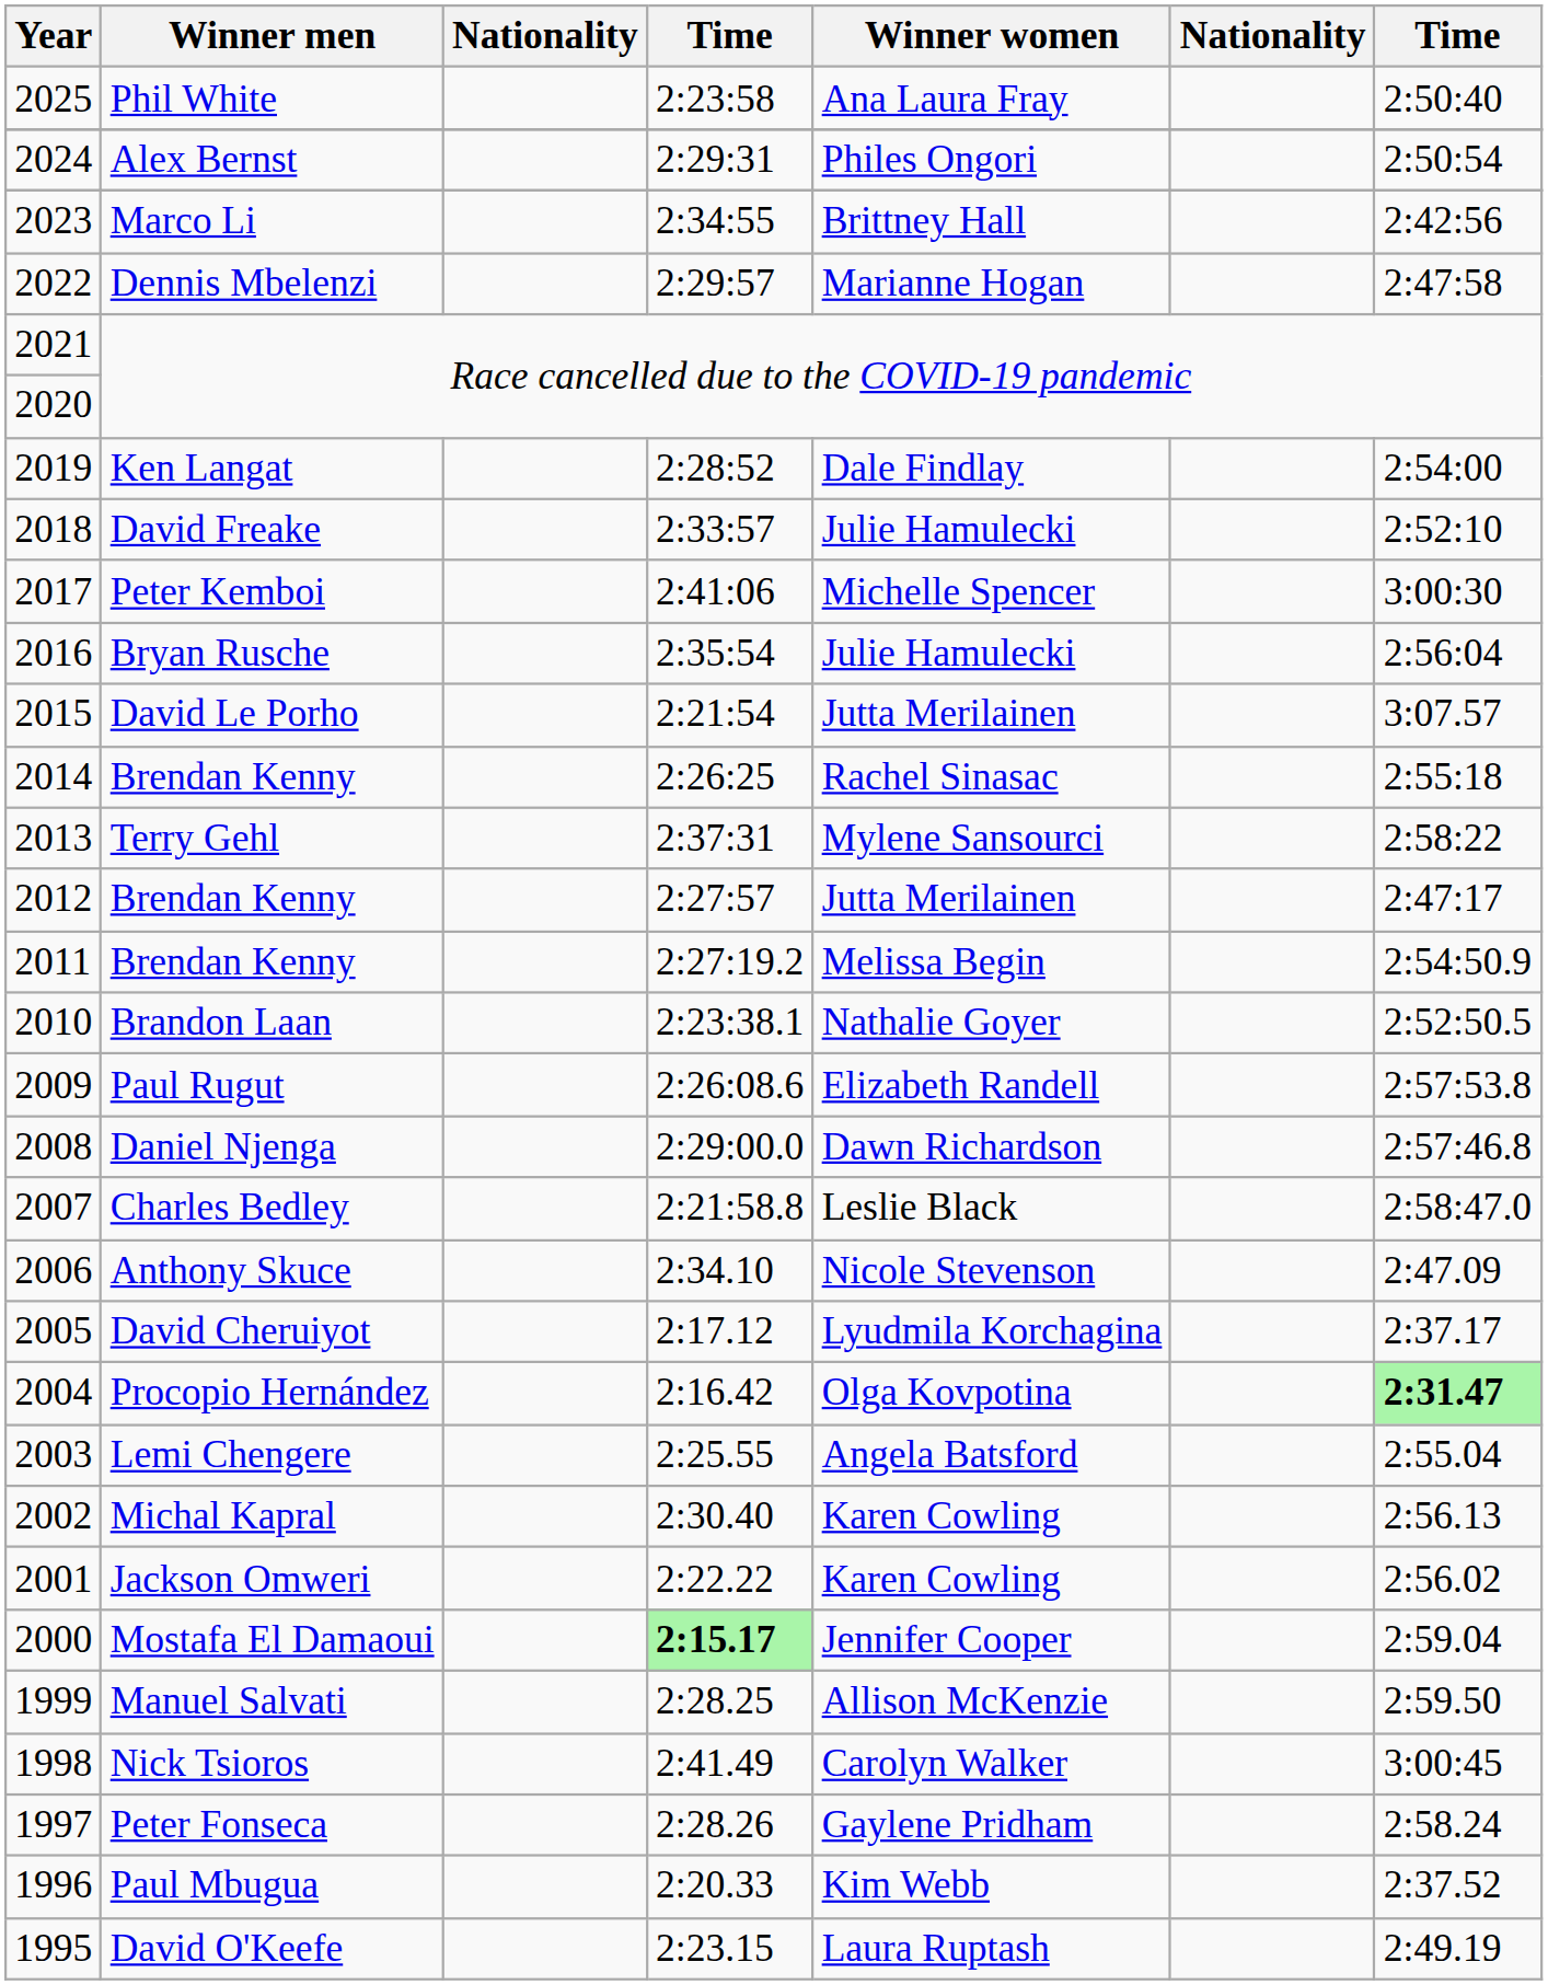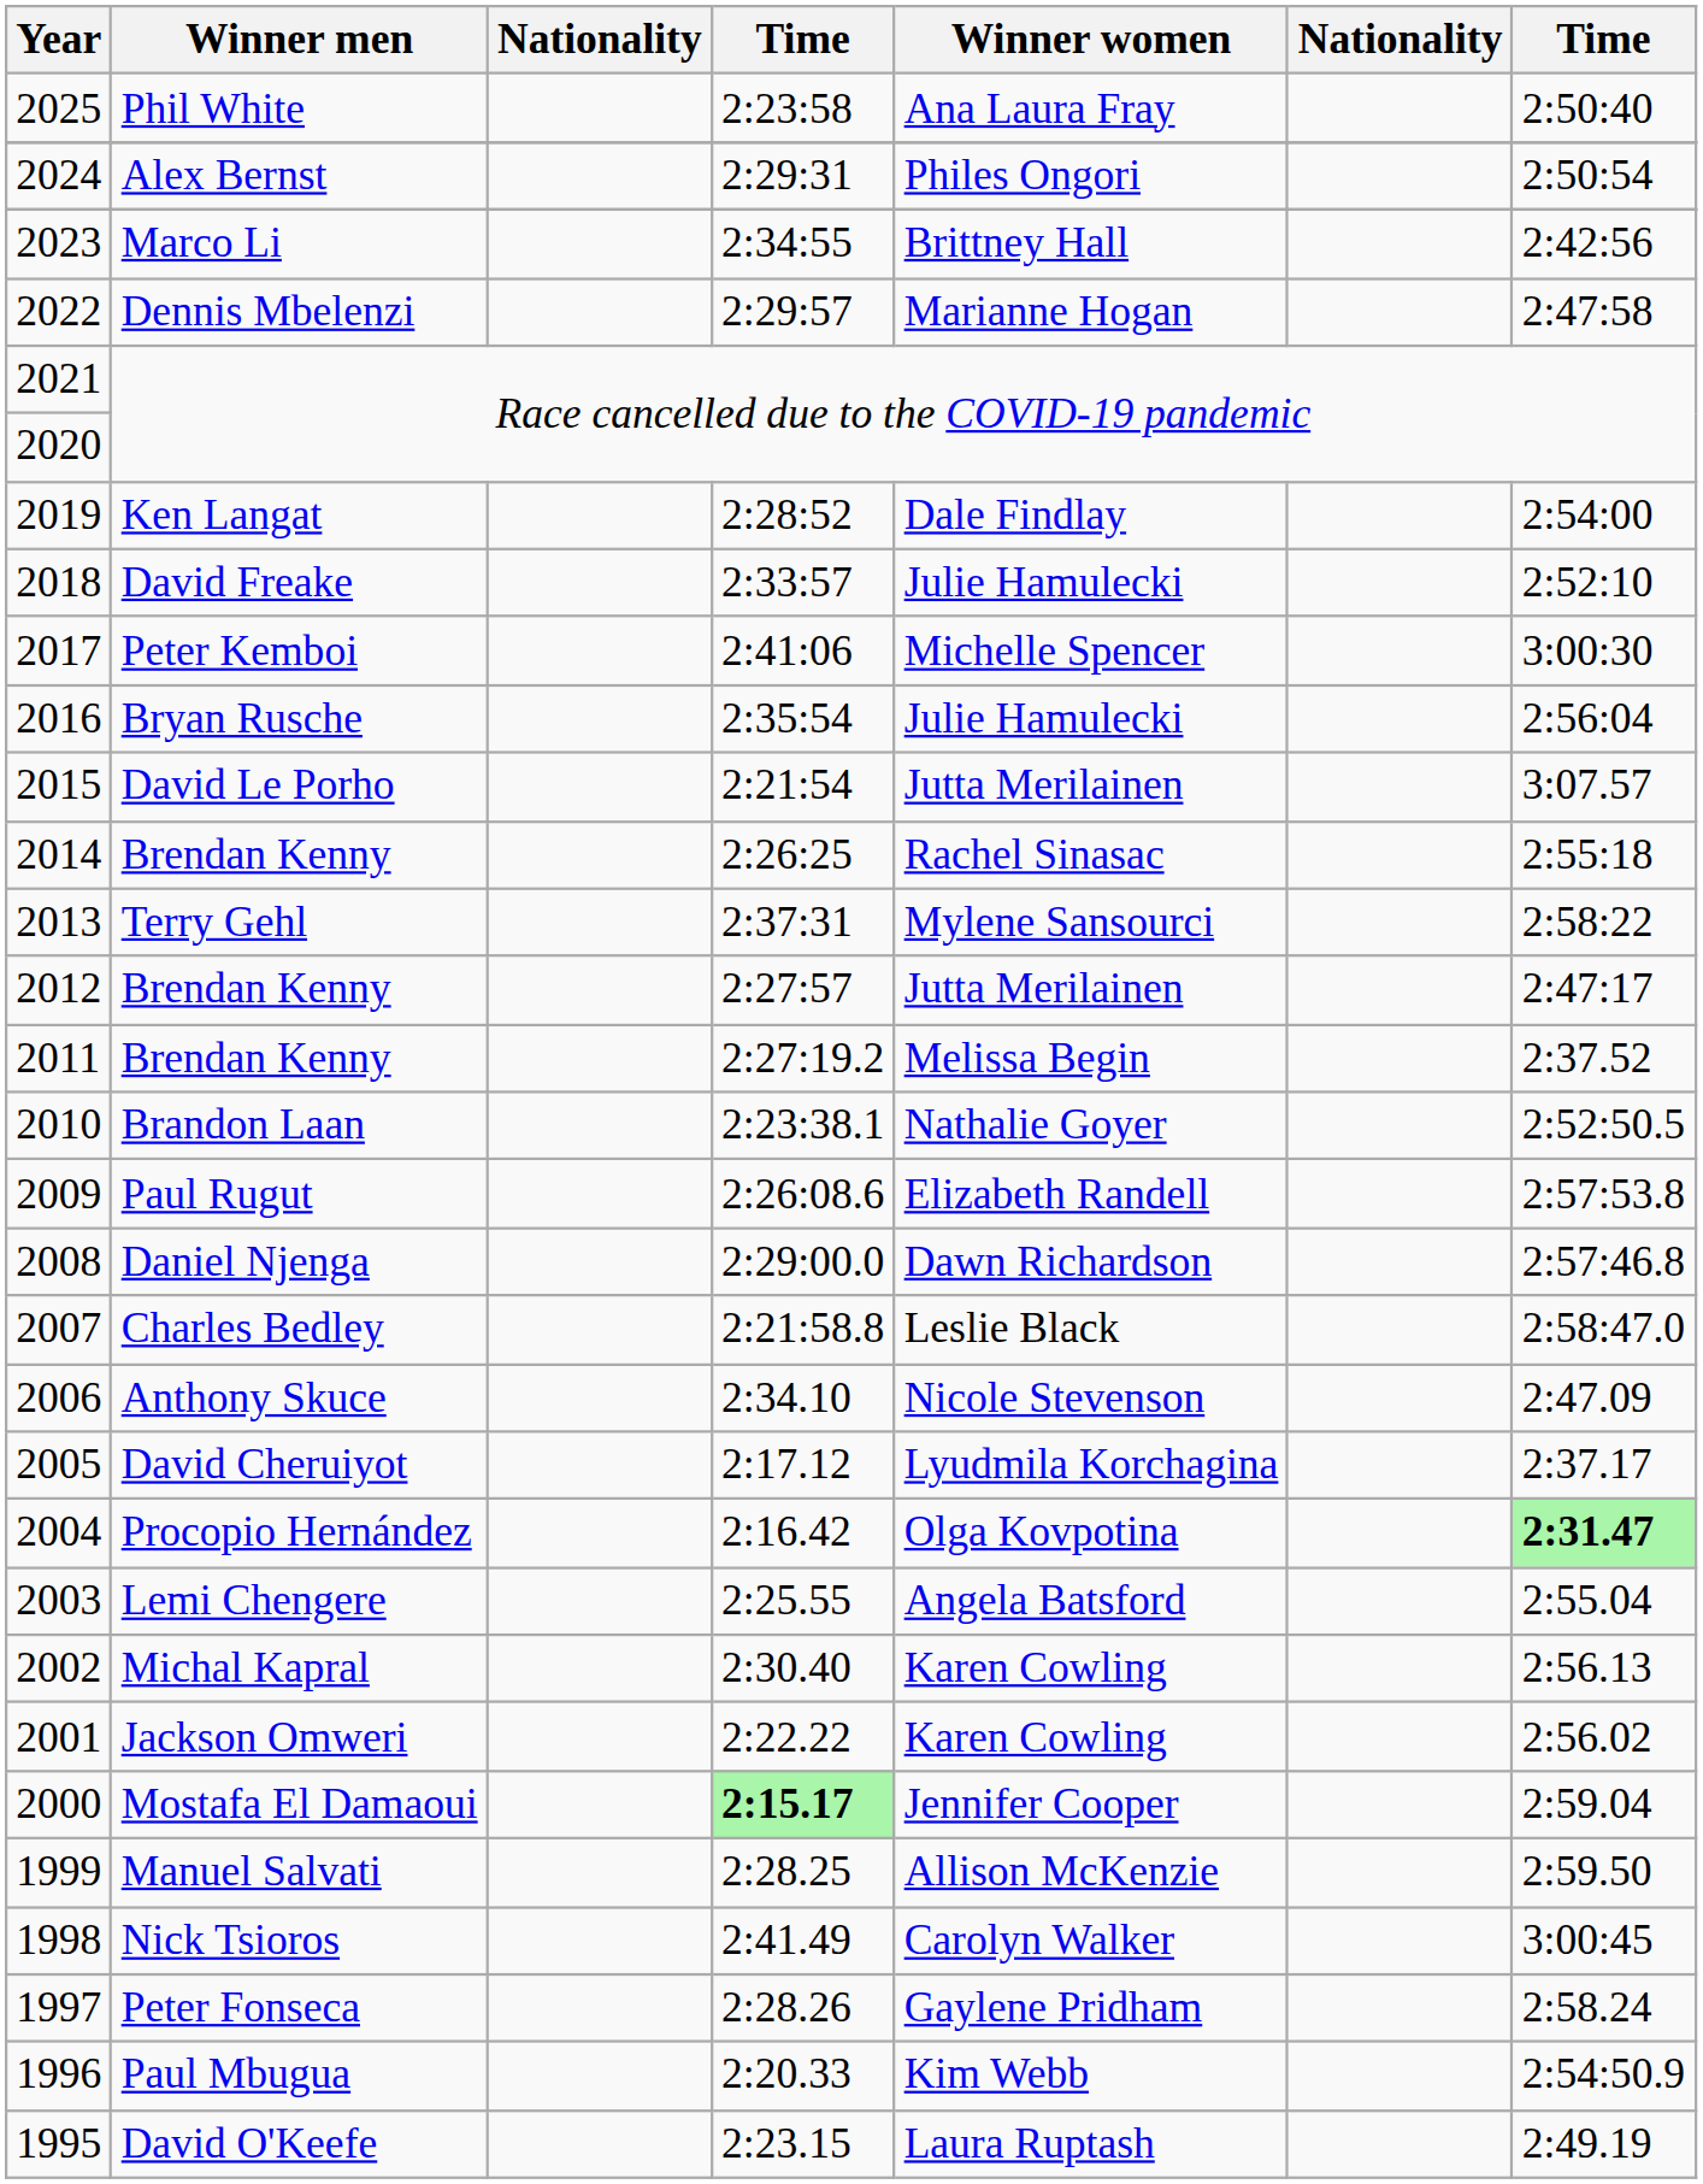2011 / Brendan Kenny | column 7: 2:54:50.9 -> 2:37.52
Paul Mbugua | column 7: 2:37.52 -> 2:54:50.9
